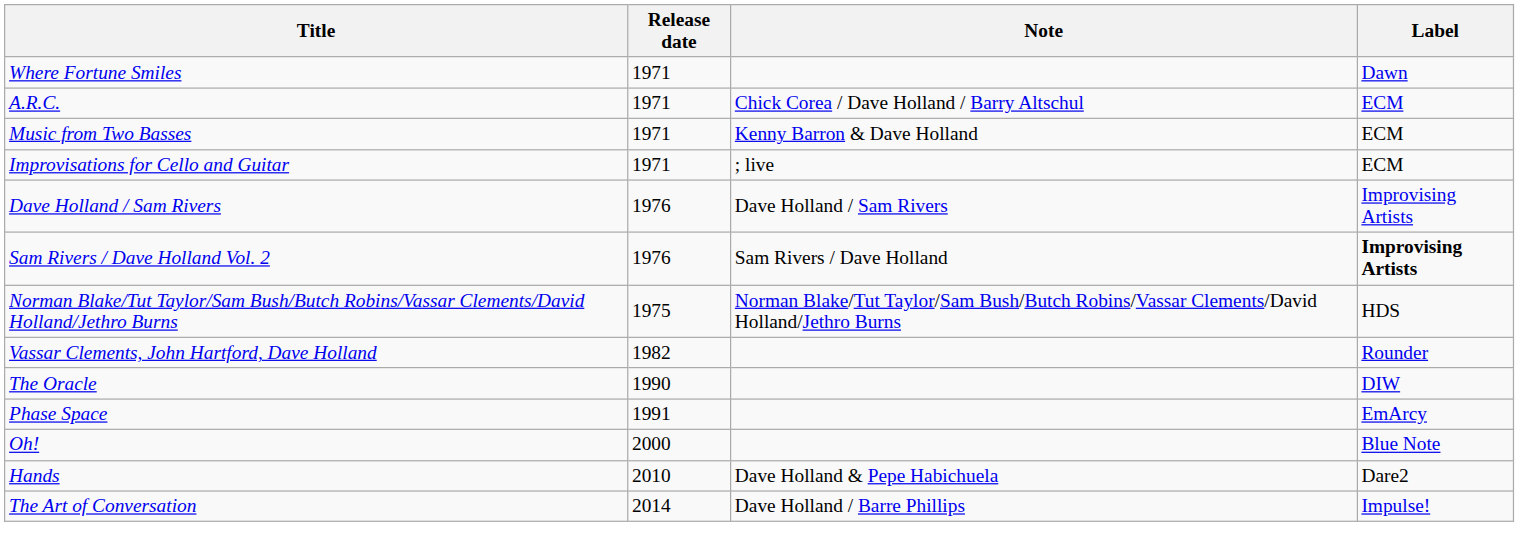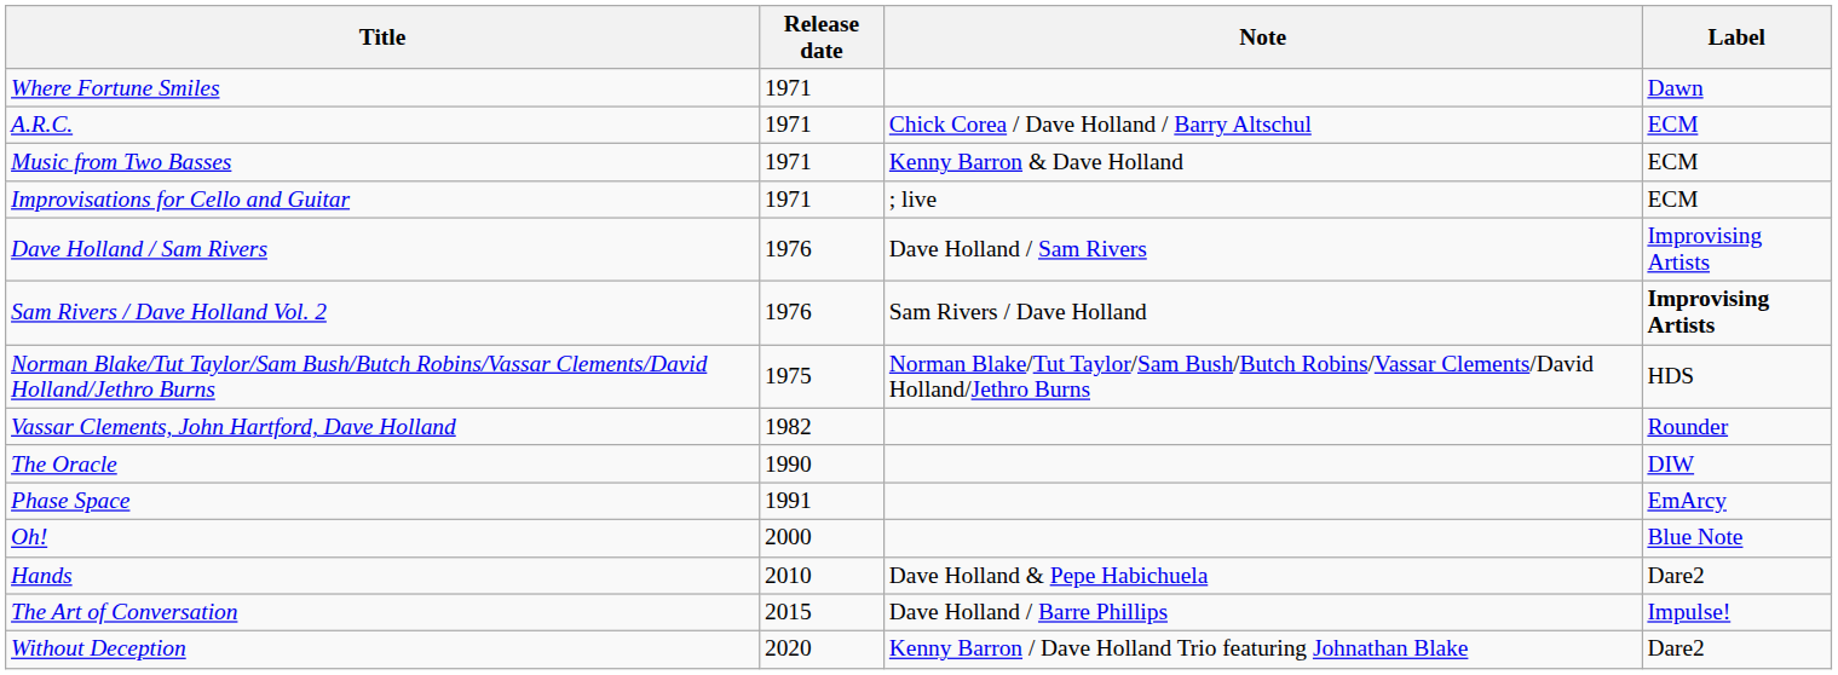The Art of Conversation | Release date: 2014 -> 2015
+ row: Without Deception | 2020 | Kenny Barron / Dave Holland Trio featuring Johnathan Blake | Dare2
